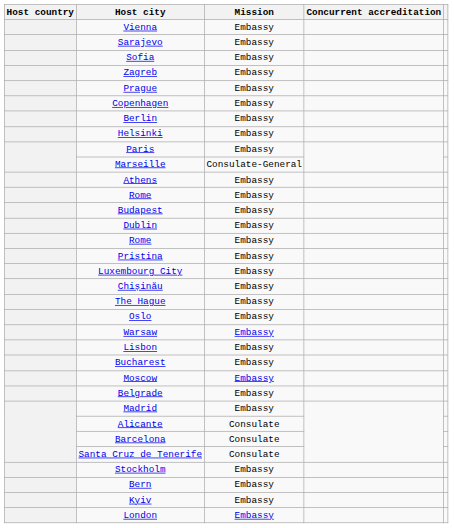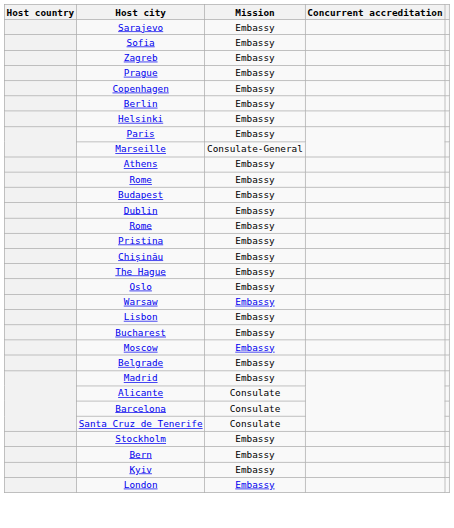- row: Vienna | Embassy
- row: Luxembourg City | Embassy
